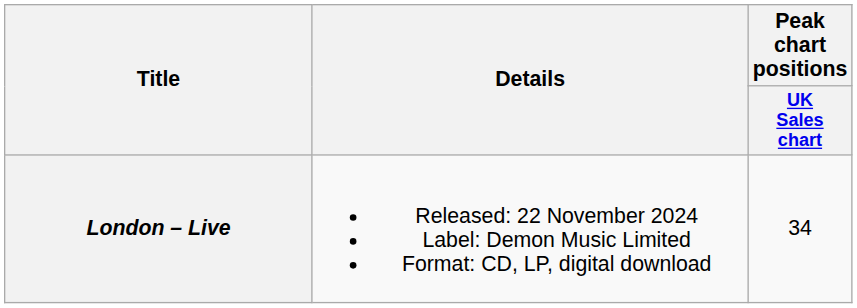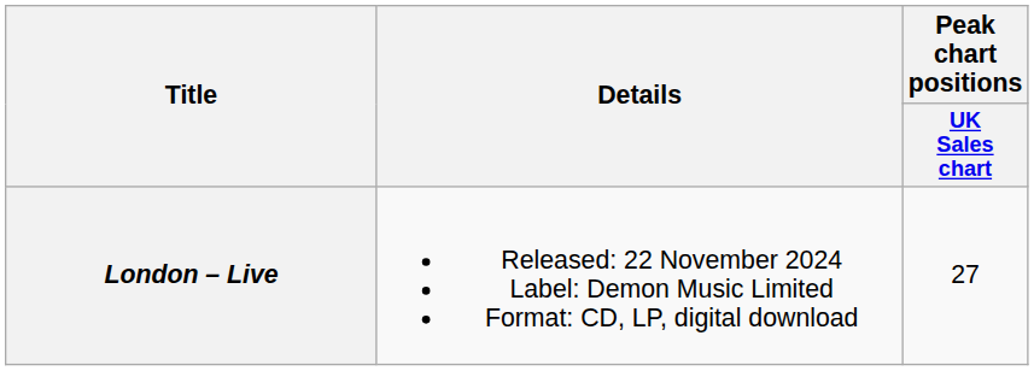London – Live | Peak chart positions / UK Sales chart: 34 -> 27
